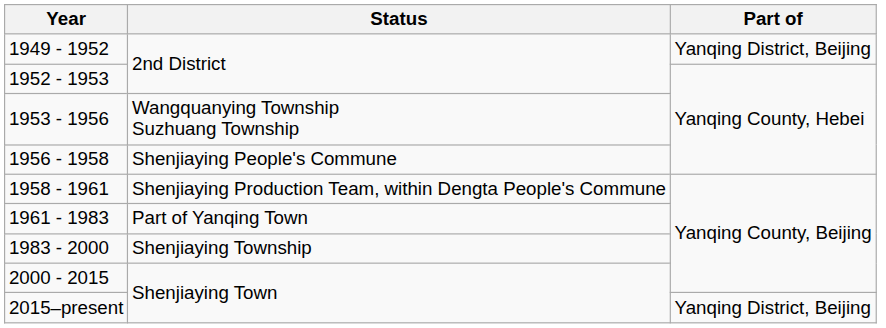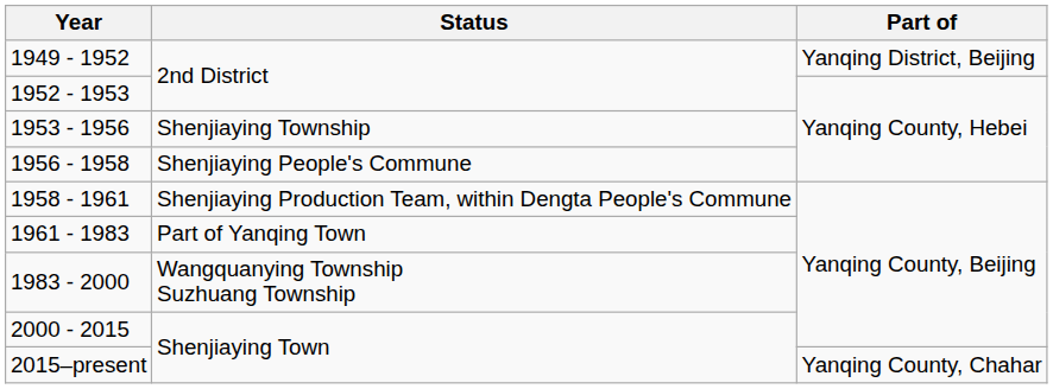1953 - 1956 | Status: Wangquanying Township Suzhuang Township -> Shenjiaying Township
1983 - 2000 | Status: Shenjiaying Township -> Wangquanying Township Suzhuang Township
2015–present | Part of: Yanqing District, Beijing -> Yanqing County, Chahar
